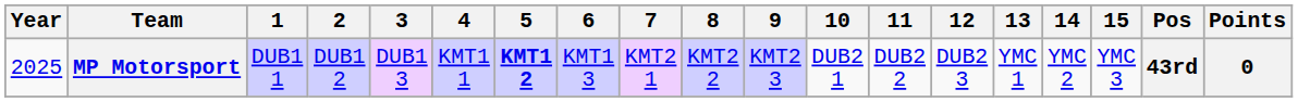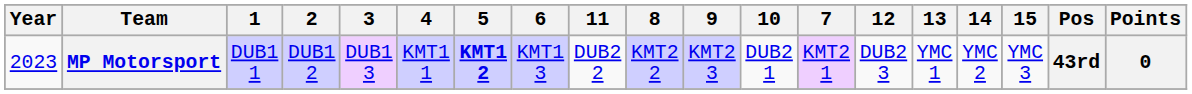columns swapped: 7 <-> 11
MP Motorsport | Year: 2025 -> 2023
